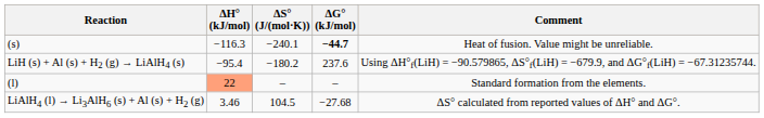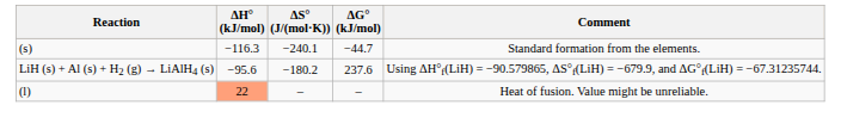(s) | ΔG° (kJ/mol): bold -> normal
(s) | Comment: Heat of fusion. Value might be unreliable. -> Standard formation from the elements.
LiH (s) + Al (s) + H2 (g) → LiAlH4 (s) | ΔH° (kJ/mol): −95.4 -> −95.6
(l) | Comment: Standard formation from the elements. -> Heat of fusion. Value might be unreliable.
- row: LiAlH4 (l) → Li3AlH6 (s) + Al (s) + H2 (g) | 3.46 | 104.5 | −27.68 | ΔS° calculated from reported values of ΔH° and ΔG°.
